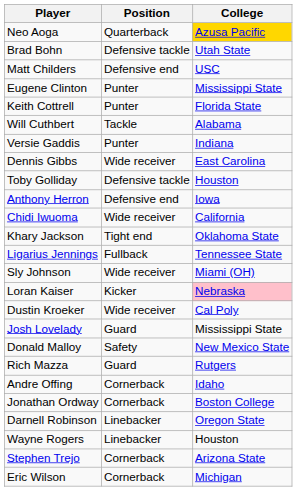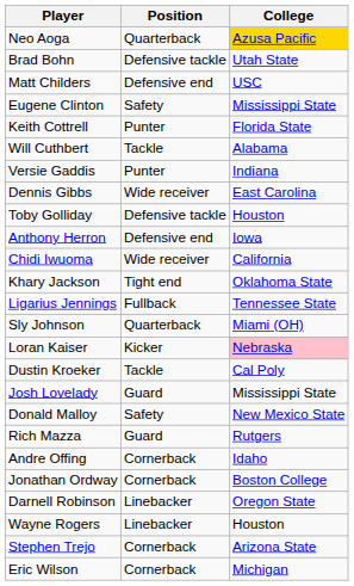Eugene Clinton | Position: Punter -> Safety
Sly Johnson | Position: Wide receiver -> Quarterback
Dustin Kroeker | Position: Wide receiver -> Tackle
